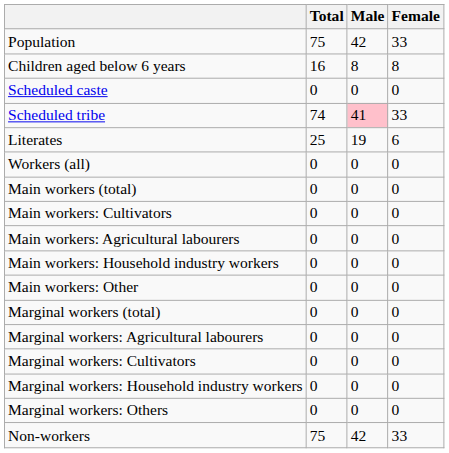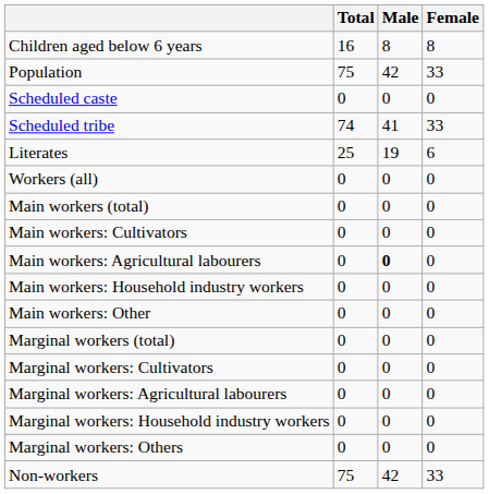rows swapped: Population <-> Children aged below 6 years
Scheduled tribe | Male: pink background -> no background
Main workers: Agricultural labourers | Male: normal -> bold
rows swapped: Marginal workers: Cultivators <-> Marginal workers: Agricultural labourers
